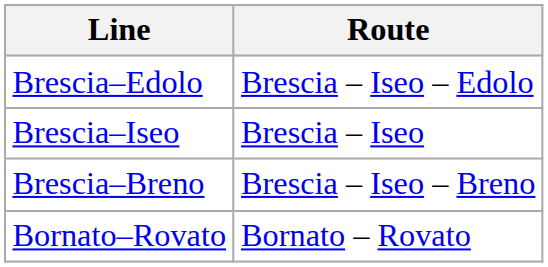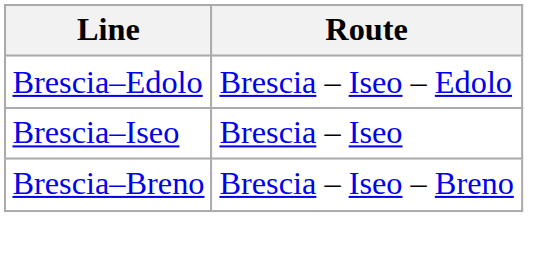- row: Bornato–Rovato | Bornato – Rovato
